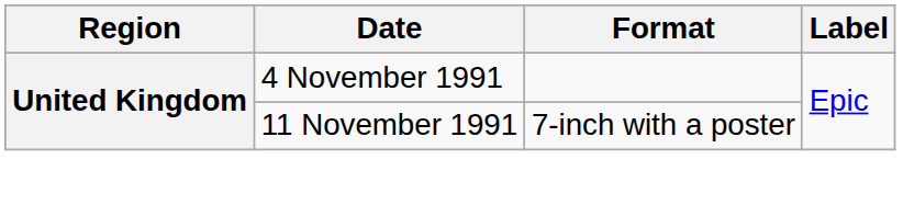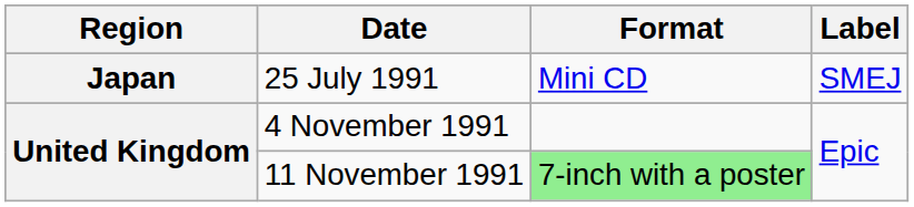+ row: Japan | 25 July 1991 | Mini CD | SMEJ
11 November 1991 | Format: no background -> lightgreen background
